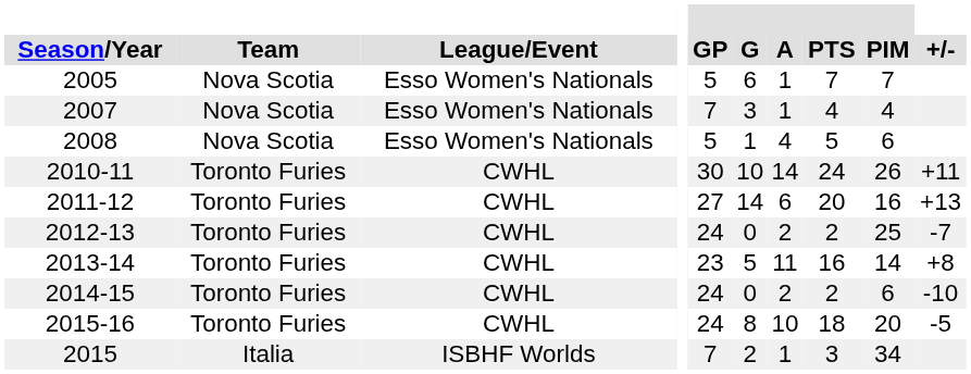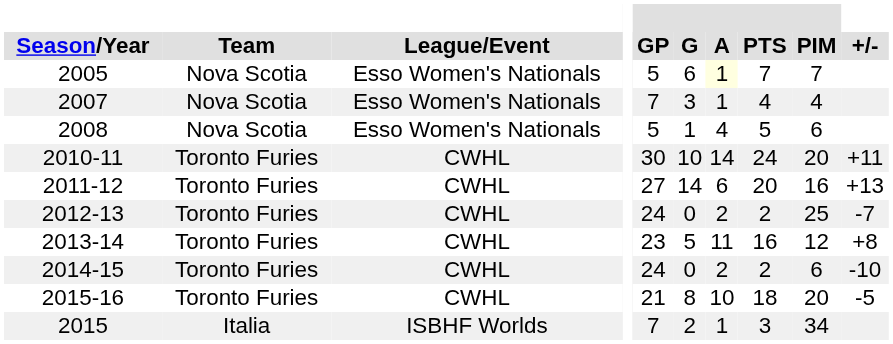2005 | A: no background -> lightyellow background
2010-11 | PIM: 26 -> 20
2013-14 | PIM: 14 -> 12
2015-16 | GP: 24 -> 21
